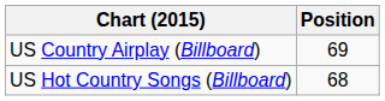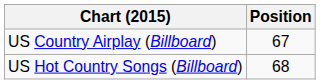US Country Airplay (Billboard) | Position: 69 -> 67
